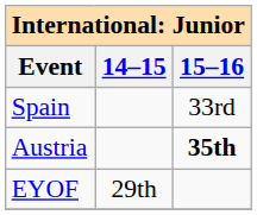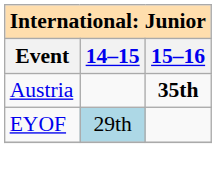- row: Spain | 33rd
EYOF | 14–15: no background -> lightblue background
